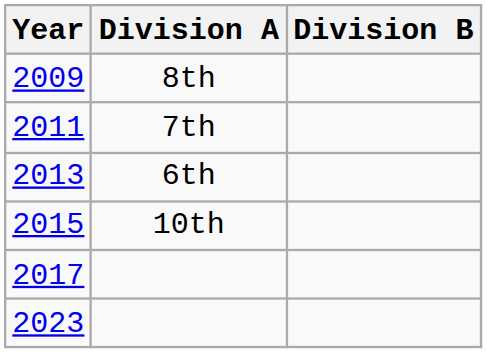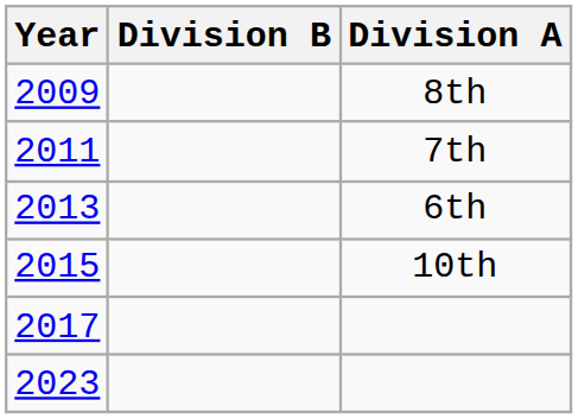columns swapped: Division A <-> Division B
